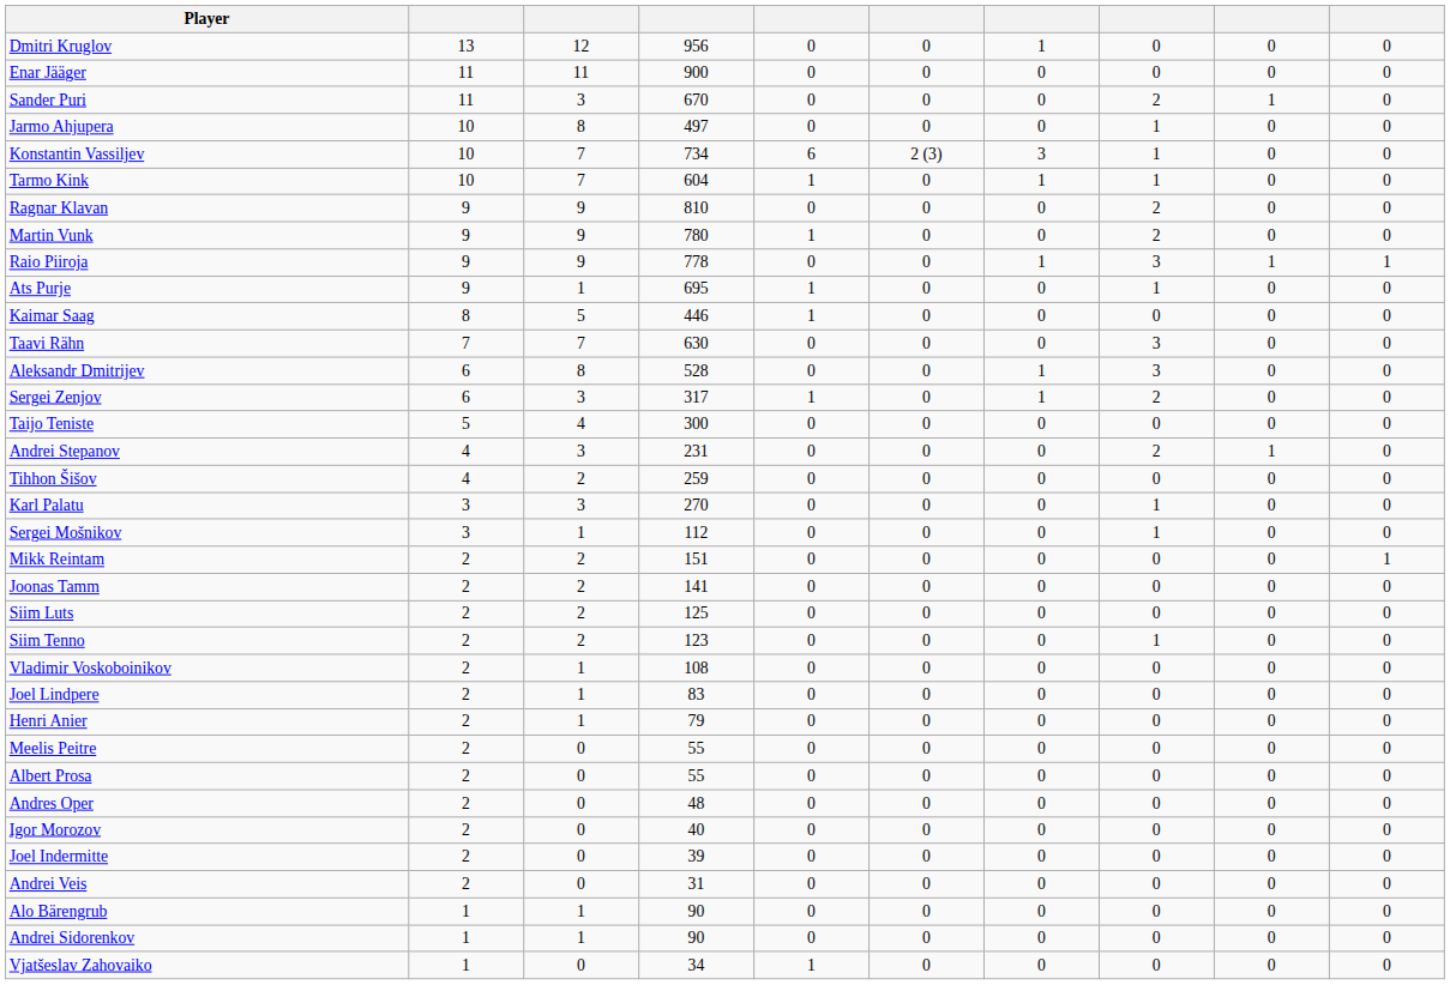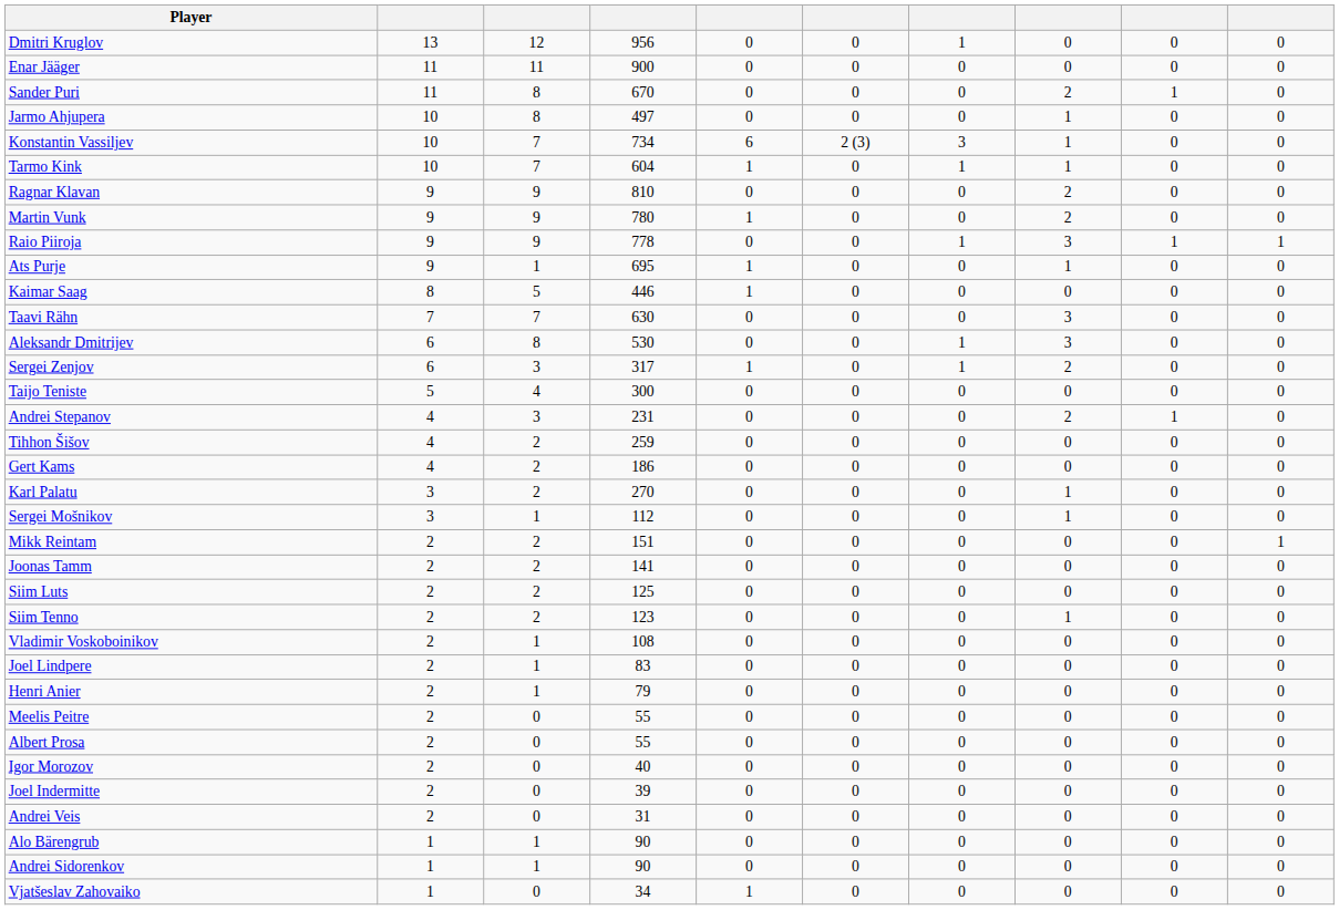Sander Puri | column 3: 3 -> 8
Aleksandr Dmitrijev | column 4: 528 -> 530
+ row: Gert Kams | 4 | 2 | 186 | 0 | 0 | 0 | 0 | 0 | 0
Karl Palatu | column 3: 3 -> 2
- row: Andres Oper | 2 | 0 | 48 | 0 | 0 | 0 | 0 | 0 | 0
